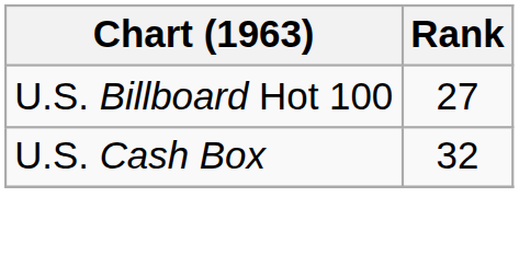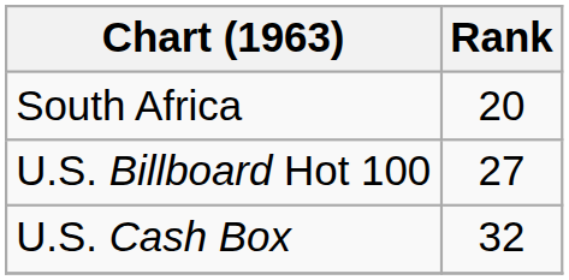+ row: South Africa | 20
